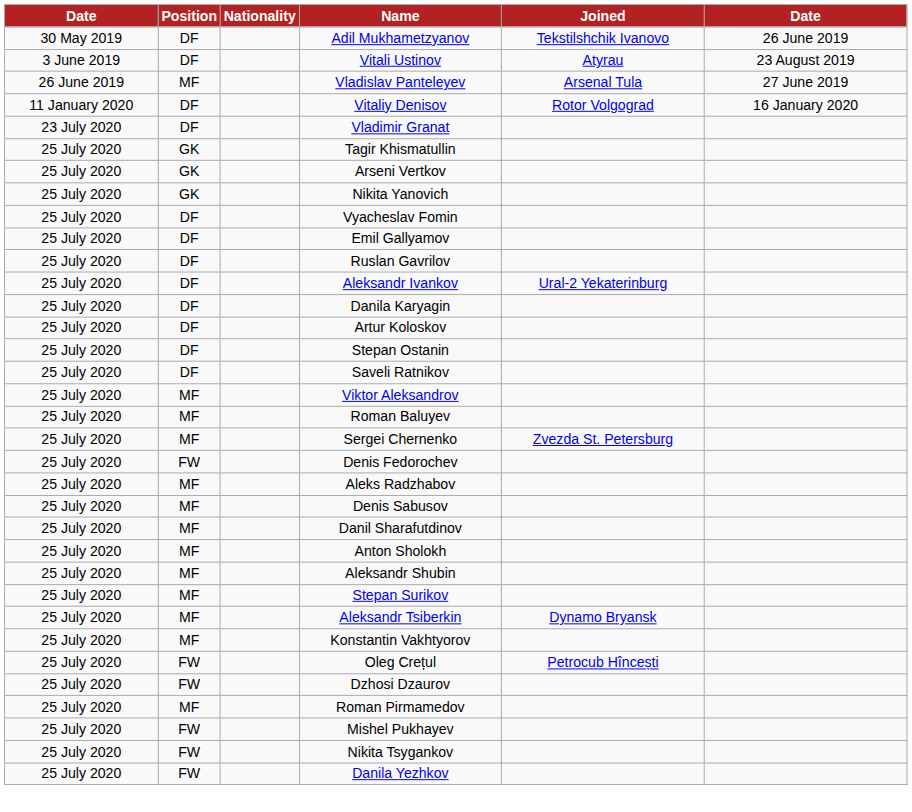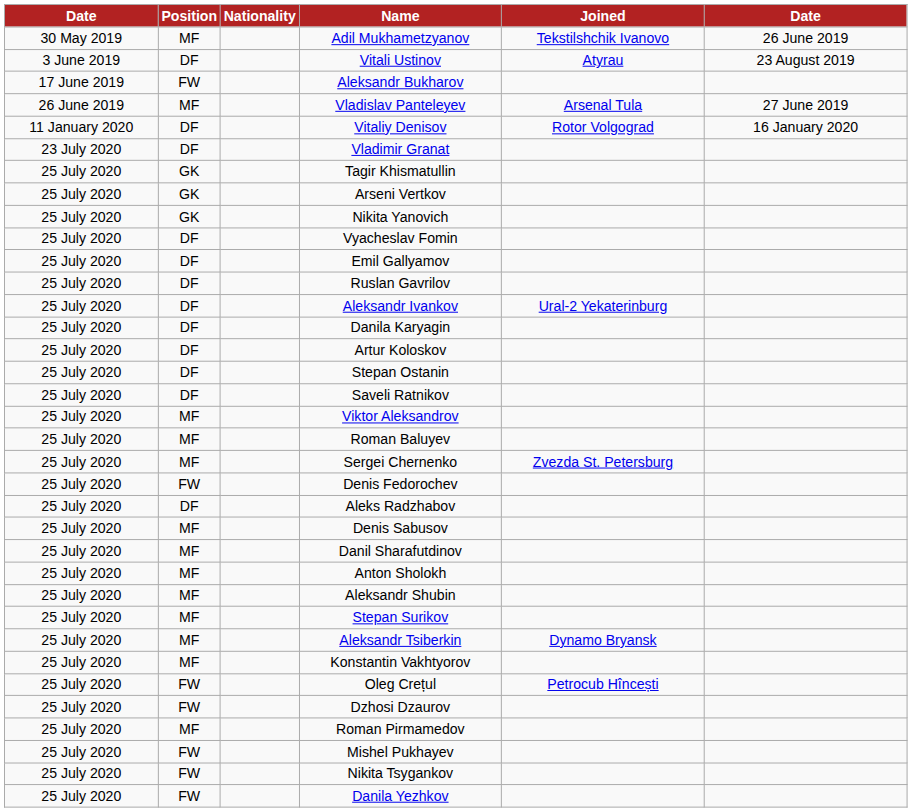Adil Mukhametzyanov | Position: DF -> MF
+ row: 17 June 2019 | FW | Aleksandr Bukharov
Aleks Radzhabov | Position: MF -> DF
